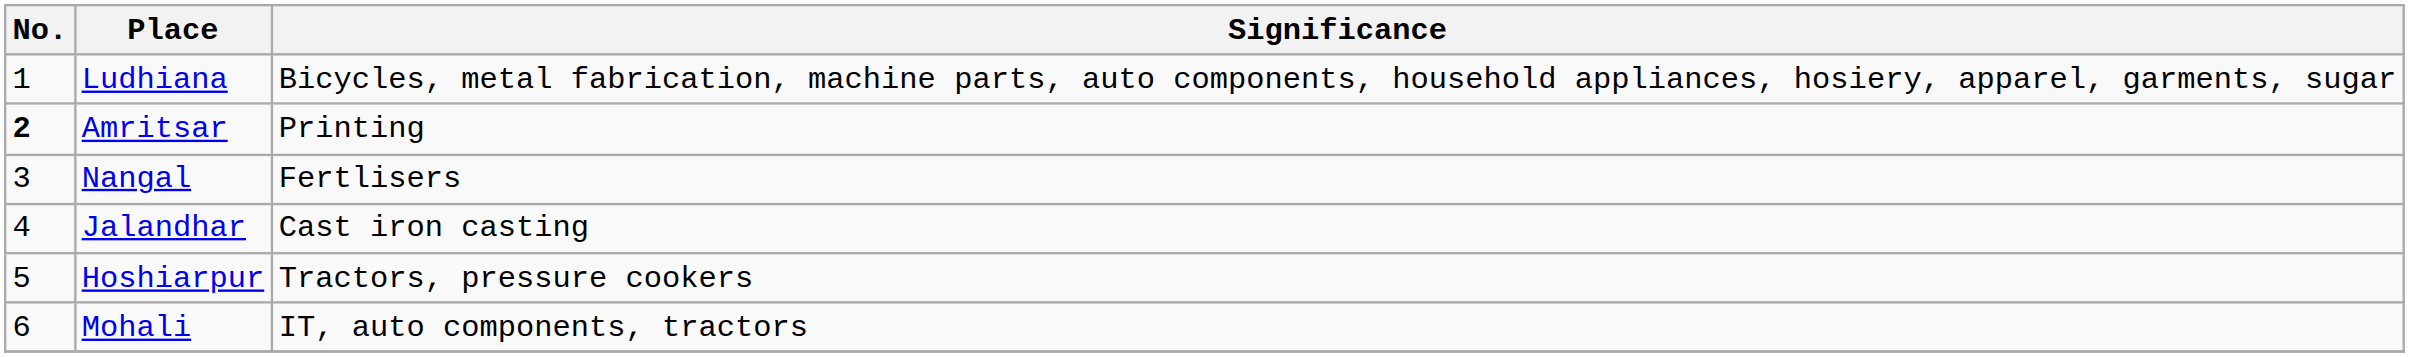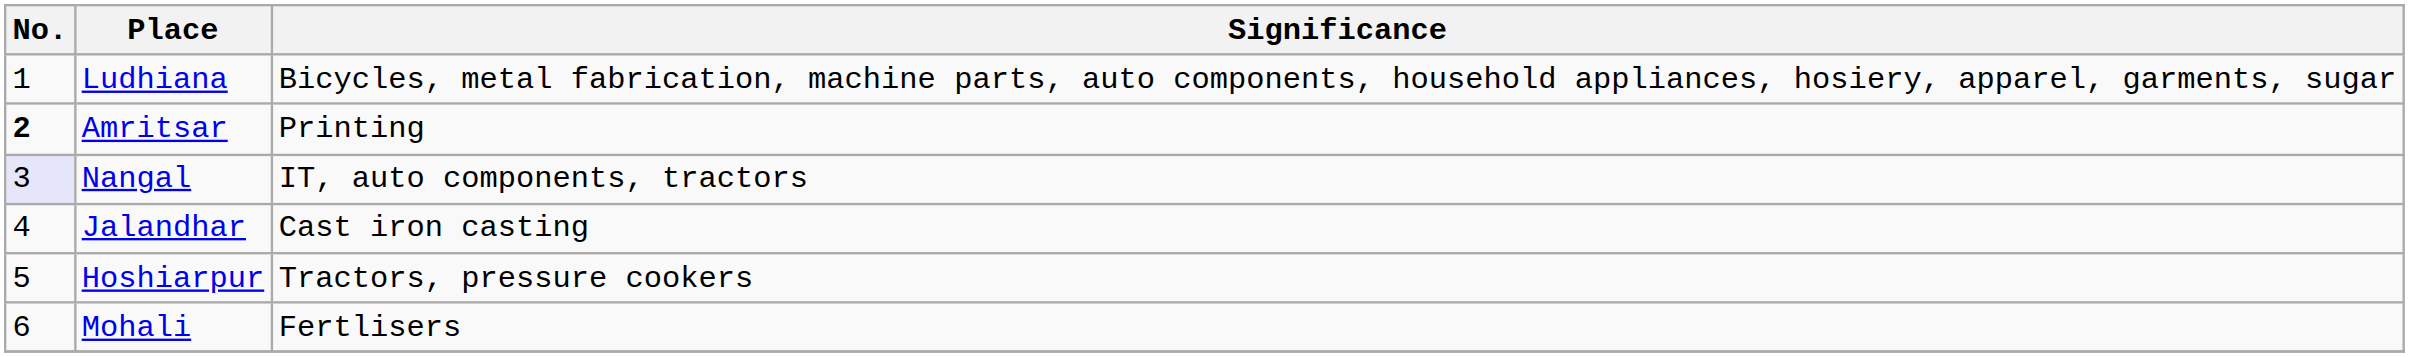Nangal | No.: no background -> lavender background
Nangal | Significance: Fertlisers -> IT, auto components, tractors
Mohali | Significance: IT, auto components, tractors -> Fertlisers
